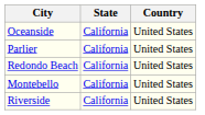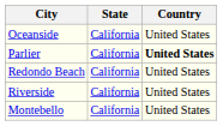Parlier | Country: normal -> bold
rows swapped: Riverside <-> Montebello
